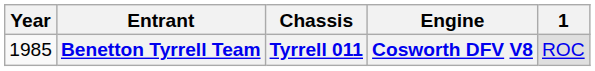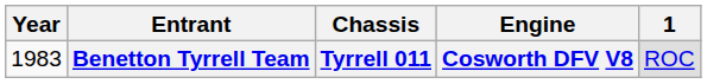Benetton Tyrrell Team | Year: 1985 -> 1983
